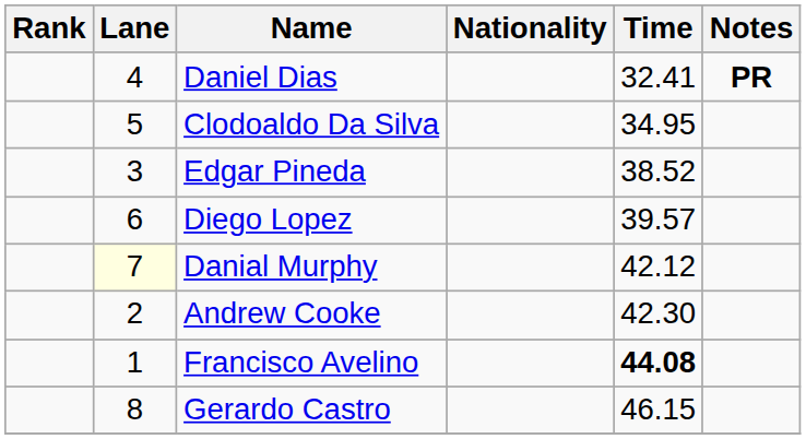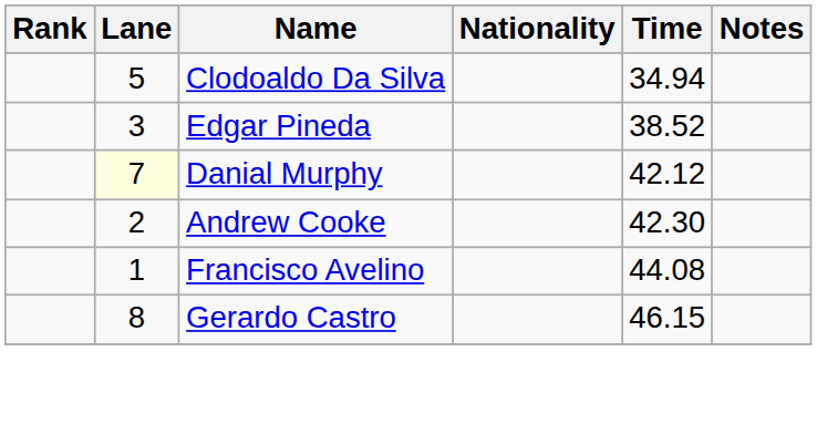- row: 4 | Daniel Dias | 32.41 | PR
Clodoaldo Da Silva | Time: 34.95 -> 34.94
- row: 6 | Diego Lopez | 39.57
Francisco Avelino | Time: bold -> normal
